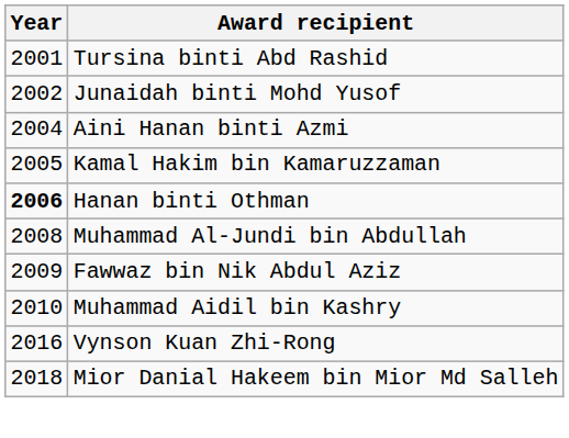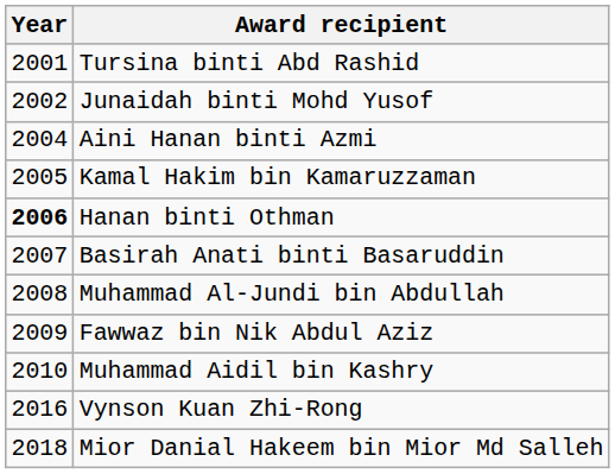+ row: 2007 | Basirah Anati binti Basaruddin
